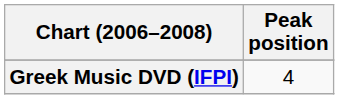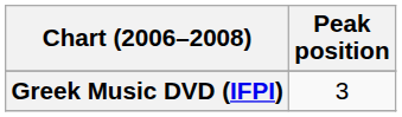Greek Music DVD (IFPI) | Peak position: 4 -> 3
